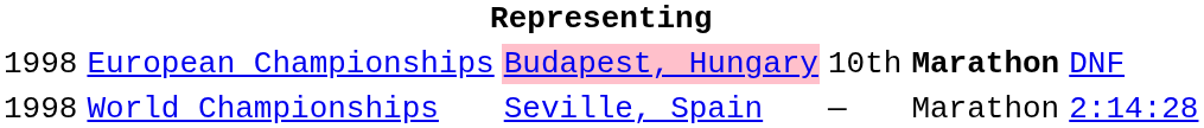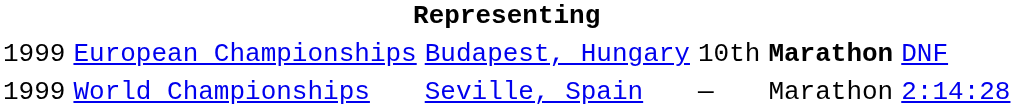European Championships | column 1: 1998 -> 1999
European Championships | column 3: pink background -> no background
World Championships | column 1: 1998 -> 1999
